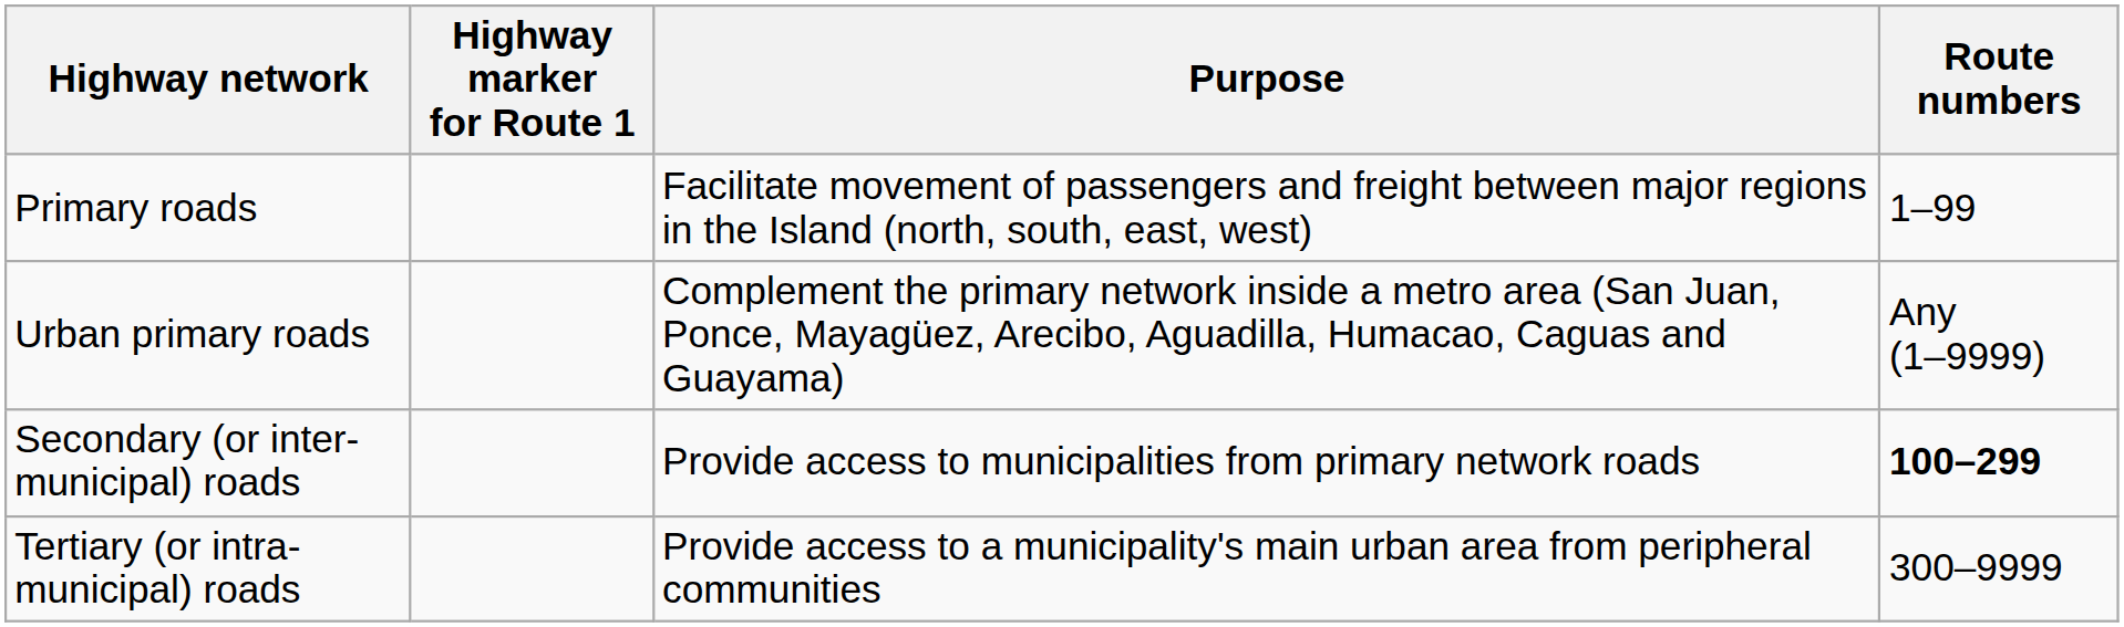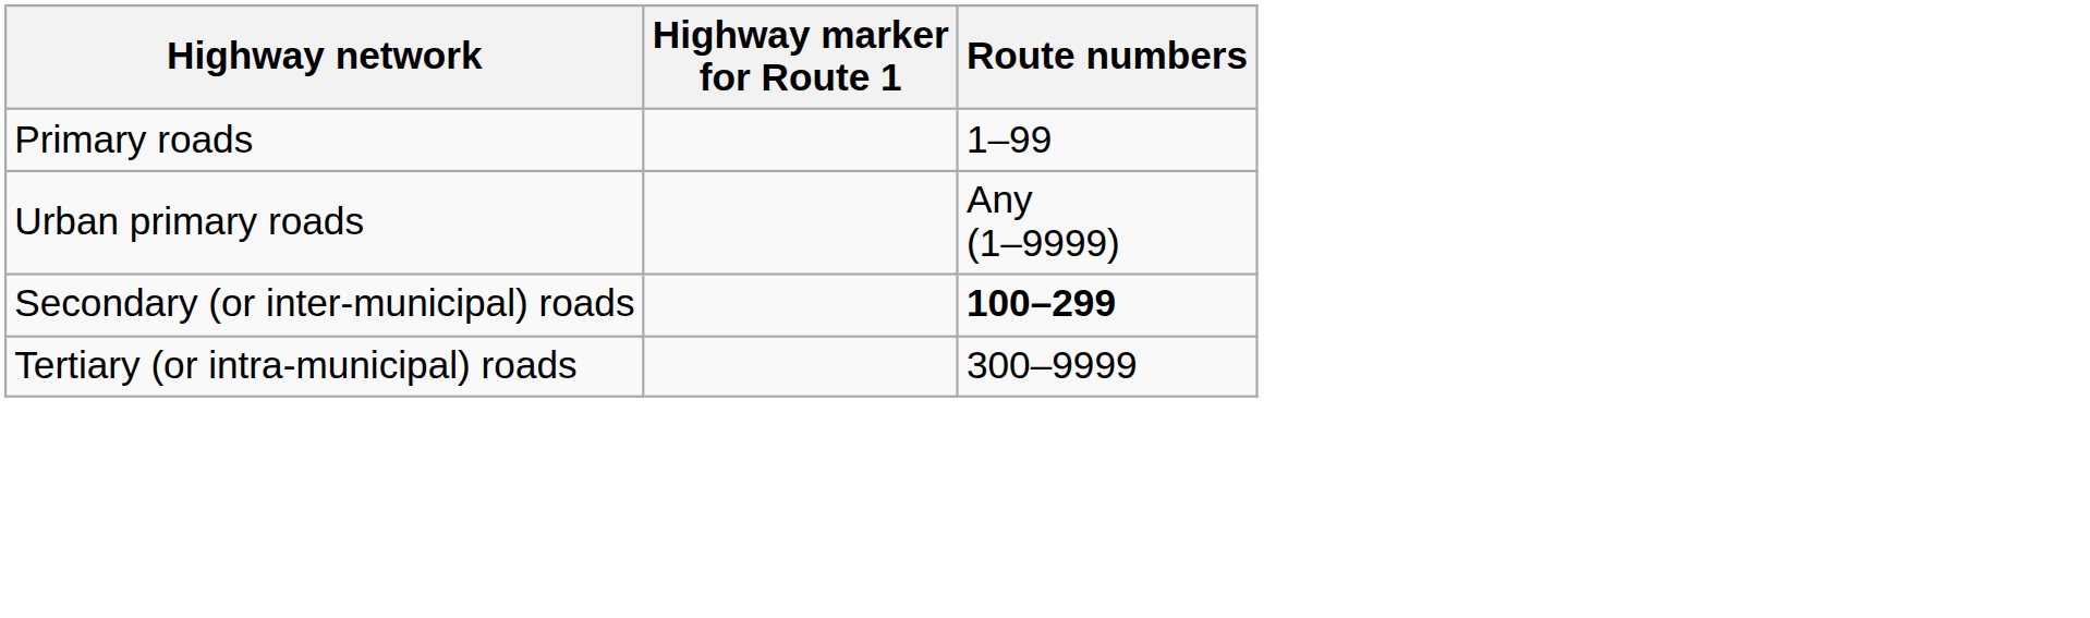- column: Purpose | Facilitate movement of passengers and freight between major regions in the Island (north, south, east, west) | Complement the primary network inside a metro area (San Juan, Ponce, Mayagüez, Arecibo, Aguadilla, Humacao, Caguas and Guayama) | Provide access to municipalities from primary network roads | Provide access to a municipality's main urban area from peripheral communities
